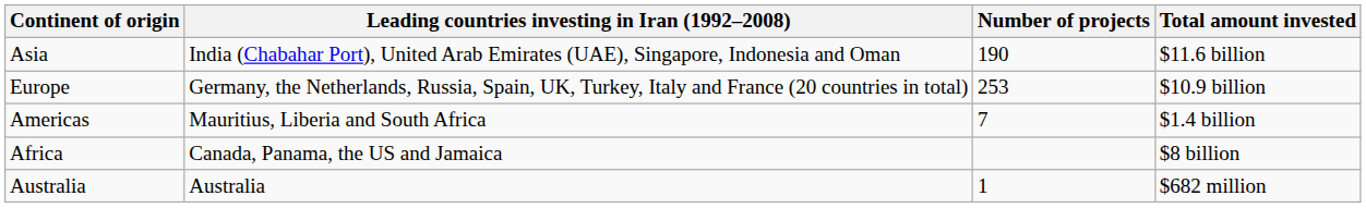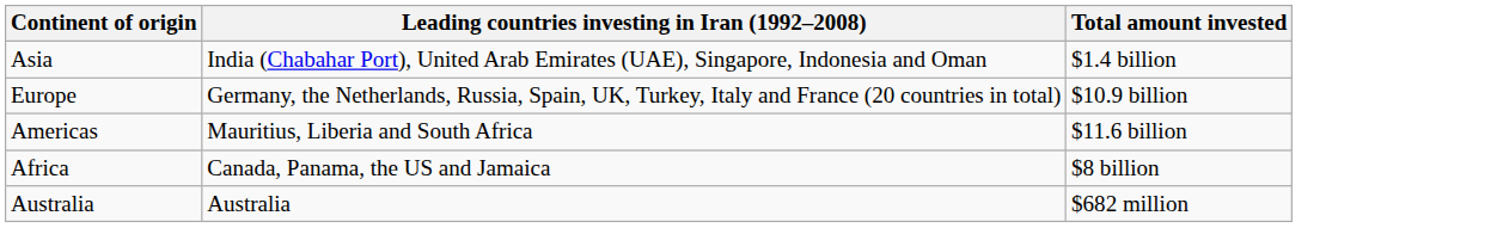- column: Number of projects | 190 | 253 | 7 | 1
Asia | Total amount invested: $11.6 billion -> $1.4 billion
Americas | Total amount invested: $1.4 billion -> $11.6 billion
